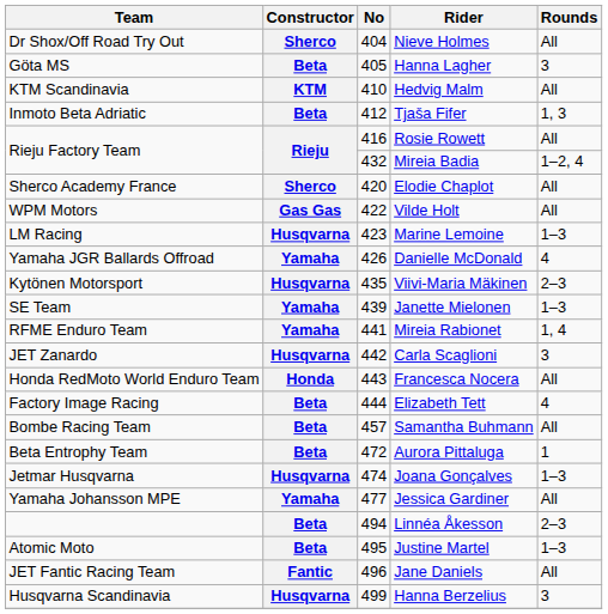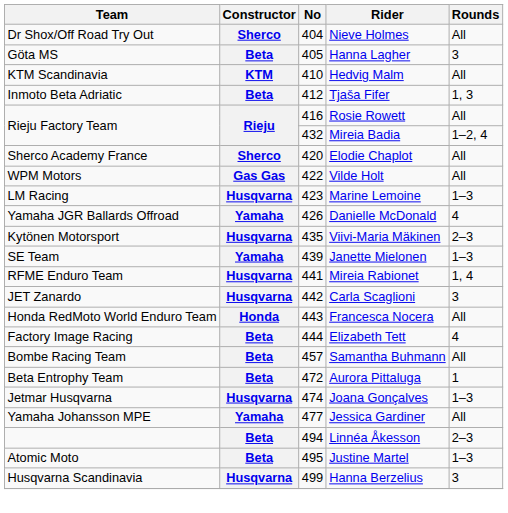Mireia Rabionet | Constructor: Yamaha -> Husqvarna
- row: JET Fantic Racing Team | Fantic | 496 | Jane Daniels | All
